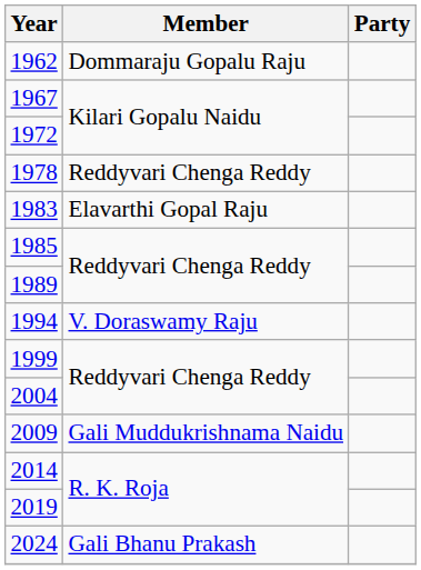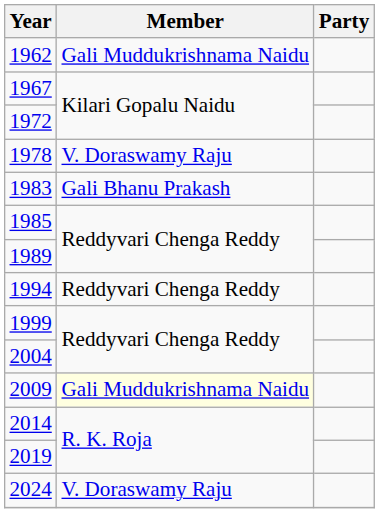1962 | Member: Dommaraju Gopalu Raju -> Gali Muddukrishnama Naidu
1978 | Member: Reddyvari Chenga Reddy -> V. Doraswamy Raju
1983 | Member: Elavarthi Gopal Raju -> Gali Bhanu Prakash
1994 | Member: V. Doraswamy Raju -> Reddyvari Chenga Reddy
2009 | Member: no background -> lightyellow background
2024 | Member: Gali Bhanu Prakash -> V. Doraswamy Raju
